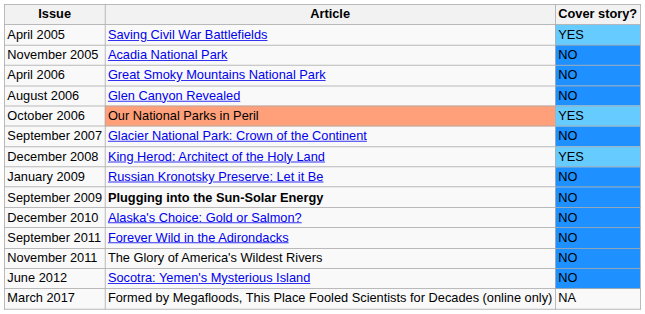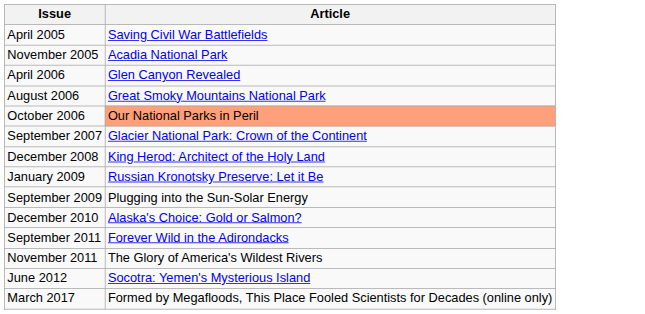- column: Cover story? | YES | NO | NO | NO | YES | NO | YES | NO | NO | NO | NO | NO | NO | NA
April 2006 | Article: Great Smoky Mountains National Park -> Glen Canyon Revealed
August 2006 | Article: Glen Canyon Revealed -> Great Smoky Mountains National Park
September 2009 | Article: bold -> normal
